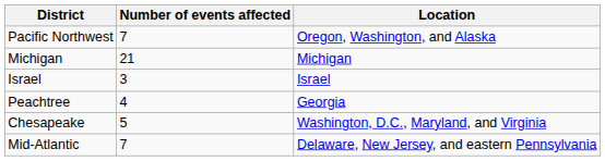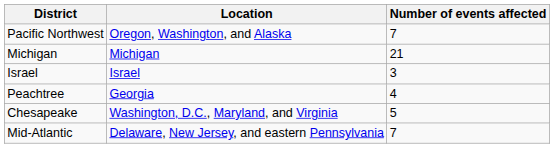columns swapped: Location <-> Number of events affected
